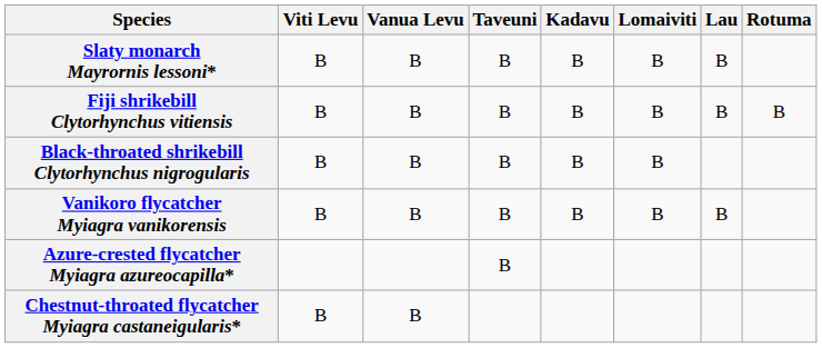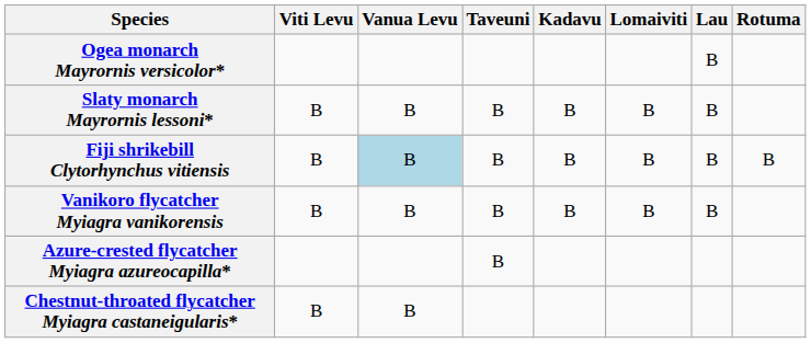+ row: Ogea monarch Mayrornis versicolor* | B
Fiji shrikebill Clytorhynchus vitiensis | Vanua Levu: no background -> lightblue background
- row: Black-throated shrikebill Clytorhynchus nigrogularis | B | B | B | B | B
